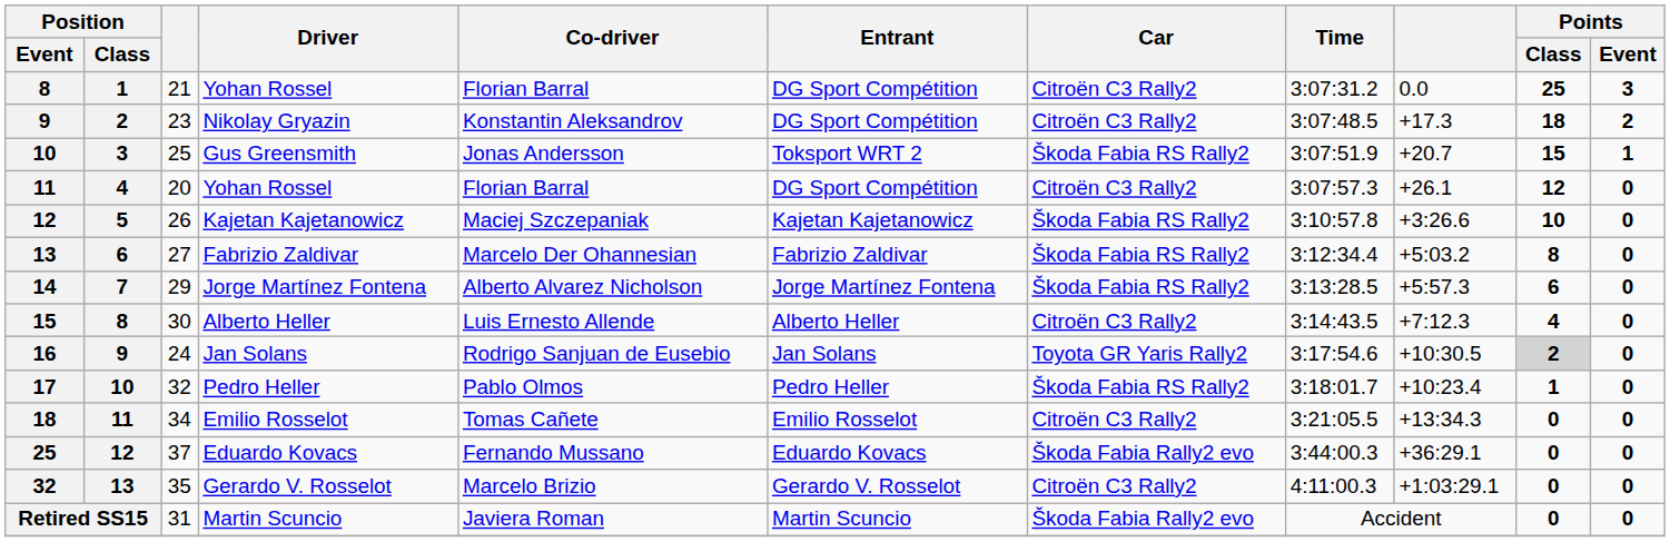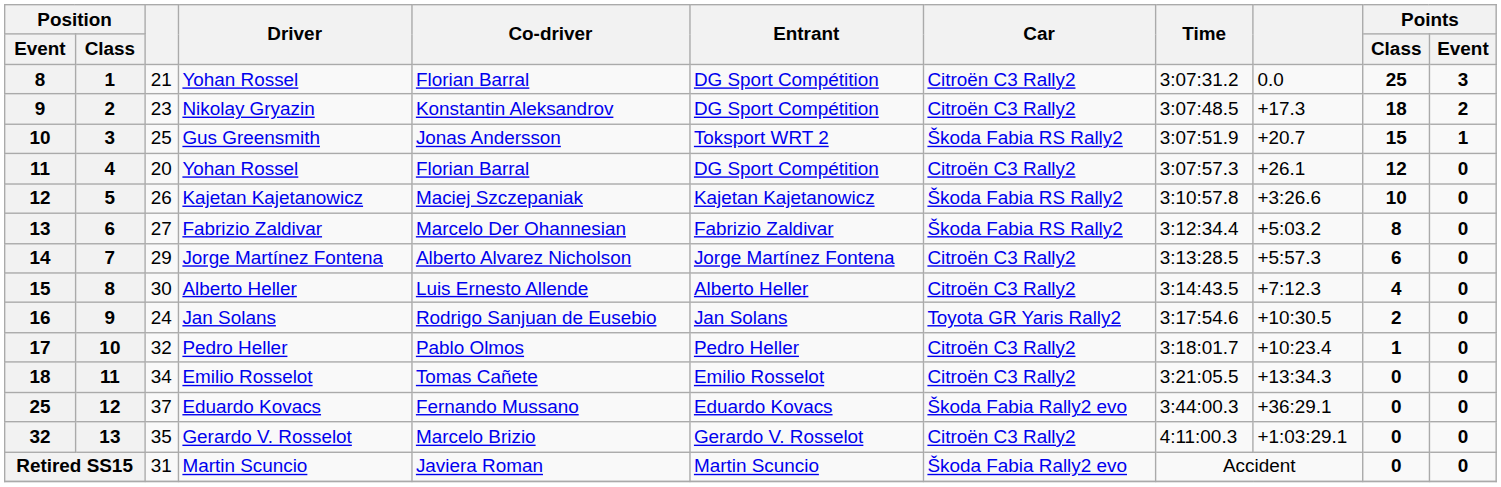14 | Car: Škoda Fabia RS Rally2 -> Citroën C3 Rally2
16 | Points / Class: lightgrey background -> no background
17 | Car: Škoda Fabia RS Rally2 -> Citroën C3 Rally2
